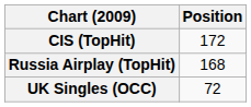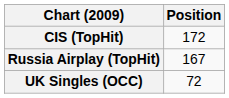Russia Airplay (TopHit) | Position: 168 -> 167
